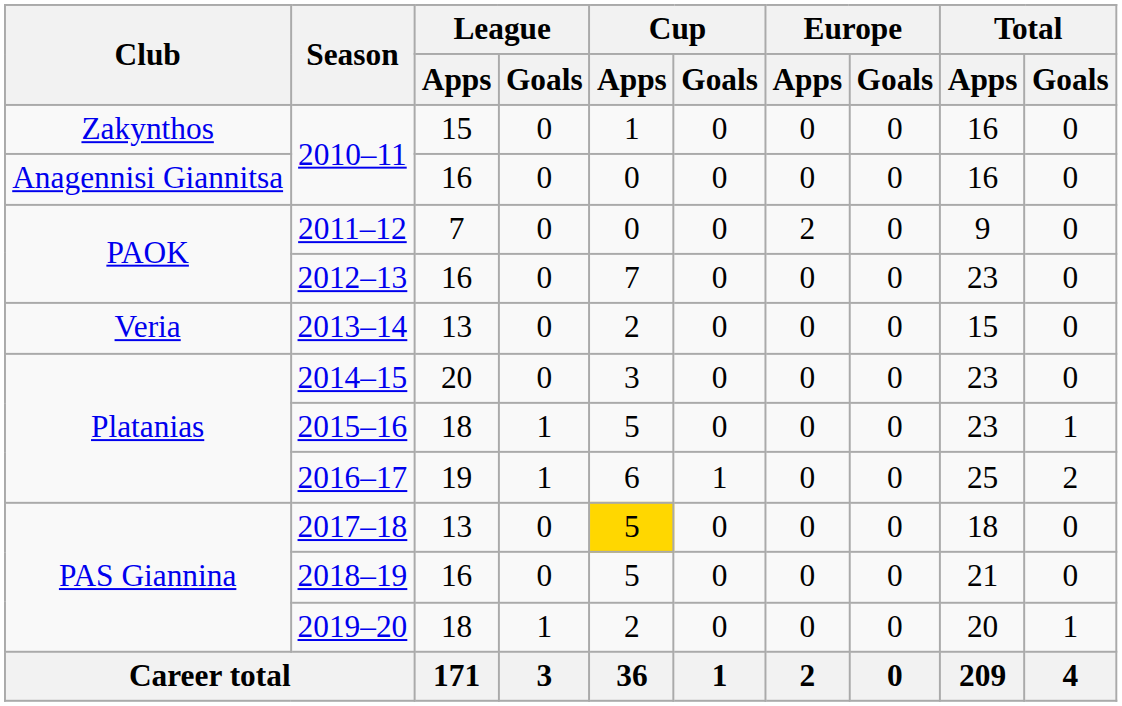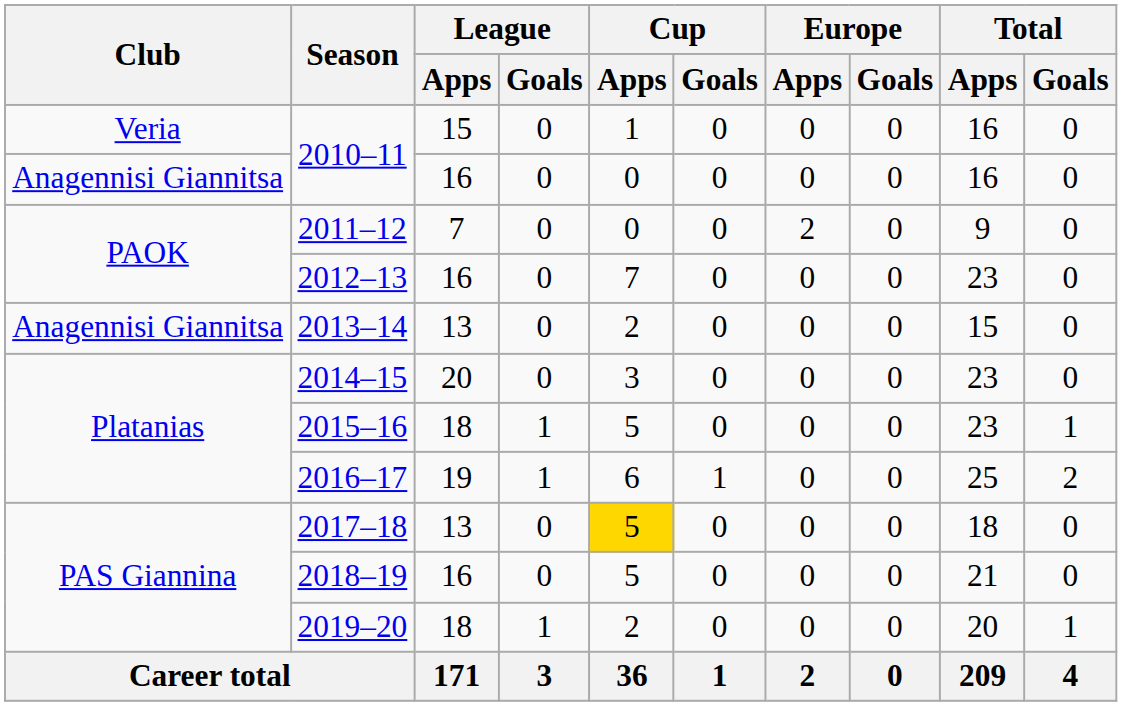2010–11 / 15 | Club: Zakynthos -> Veria
2013–14 | Club: Veria -> Anagennisi Giannitsa
